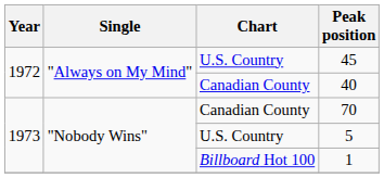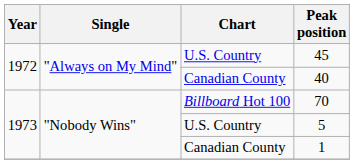70 | Chart: Canadian County -> Billboard Hot 100
1 | Chart: Billboard Hot 100 -> Canadian County
